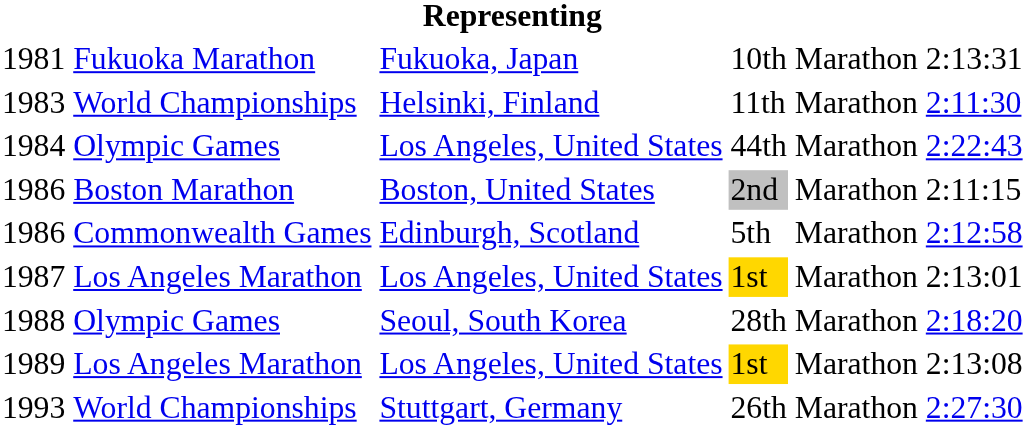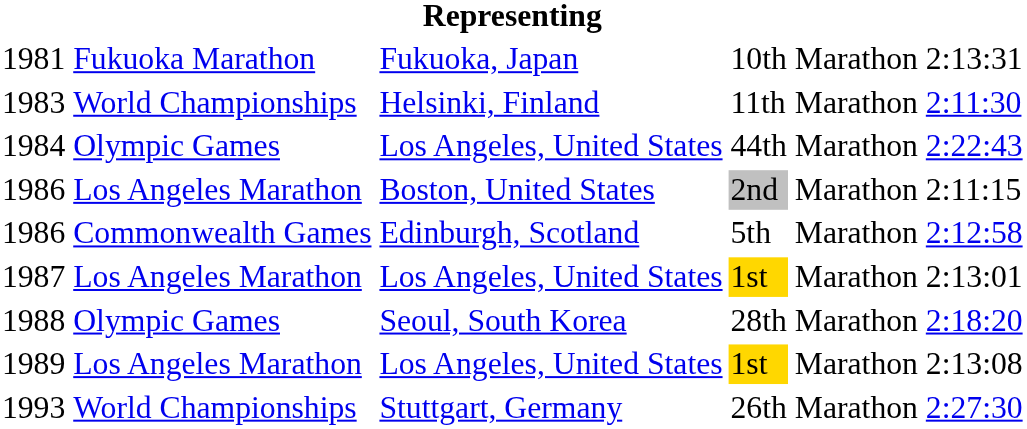1986 / 2nd | column 2: Boston Marathon -> Los Angeles Marathon
